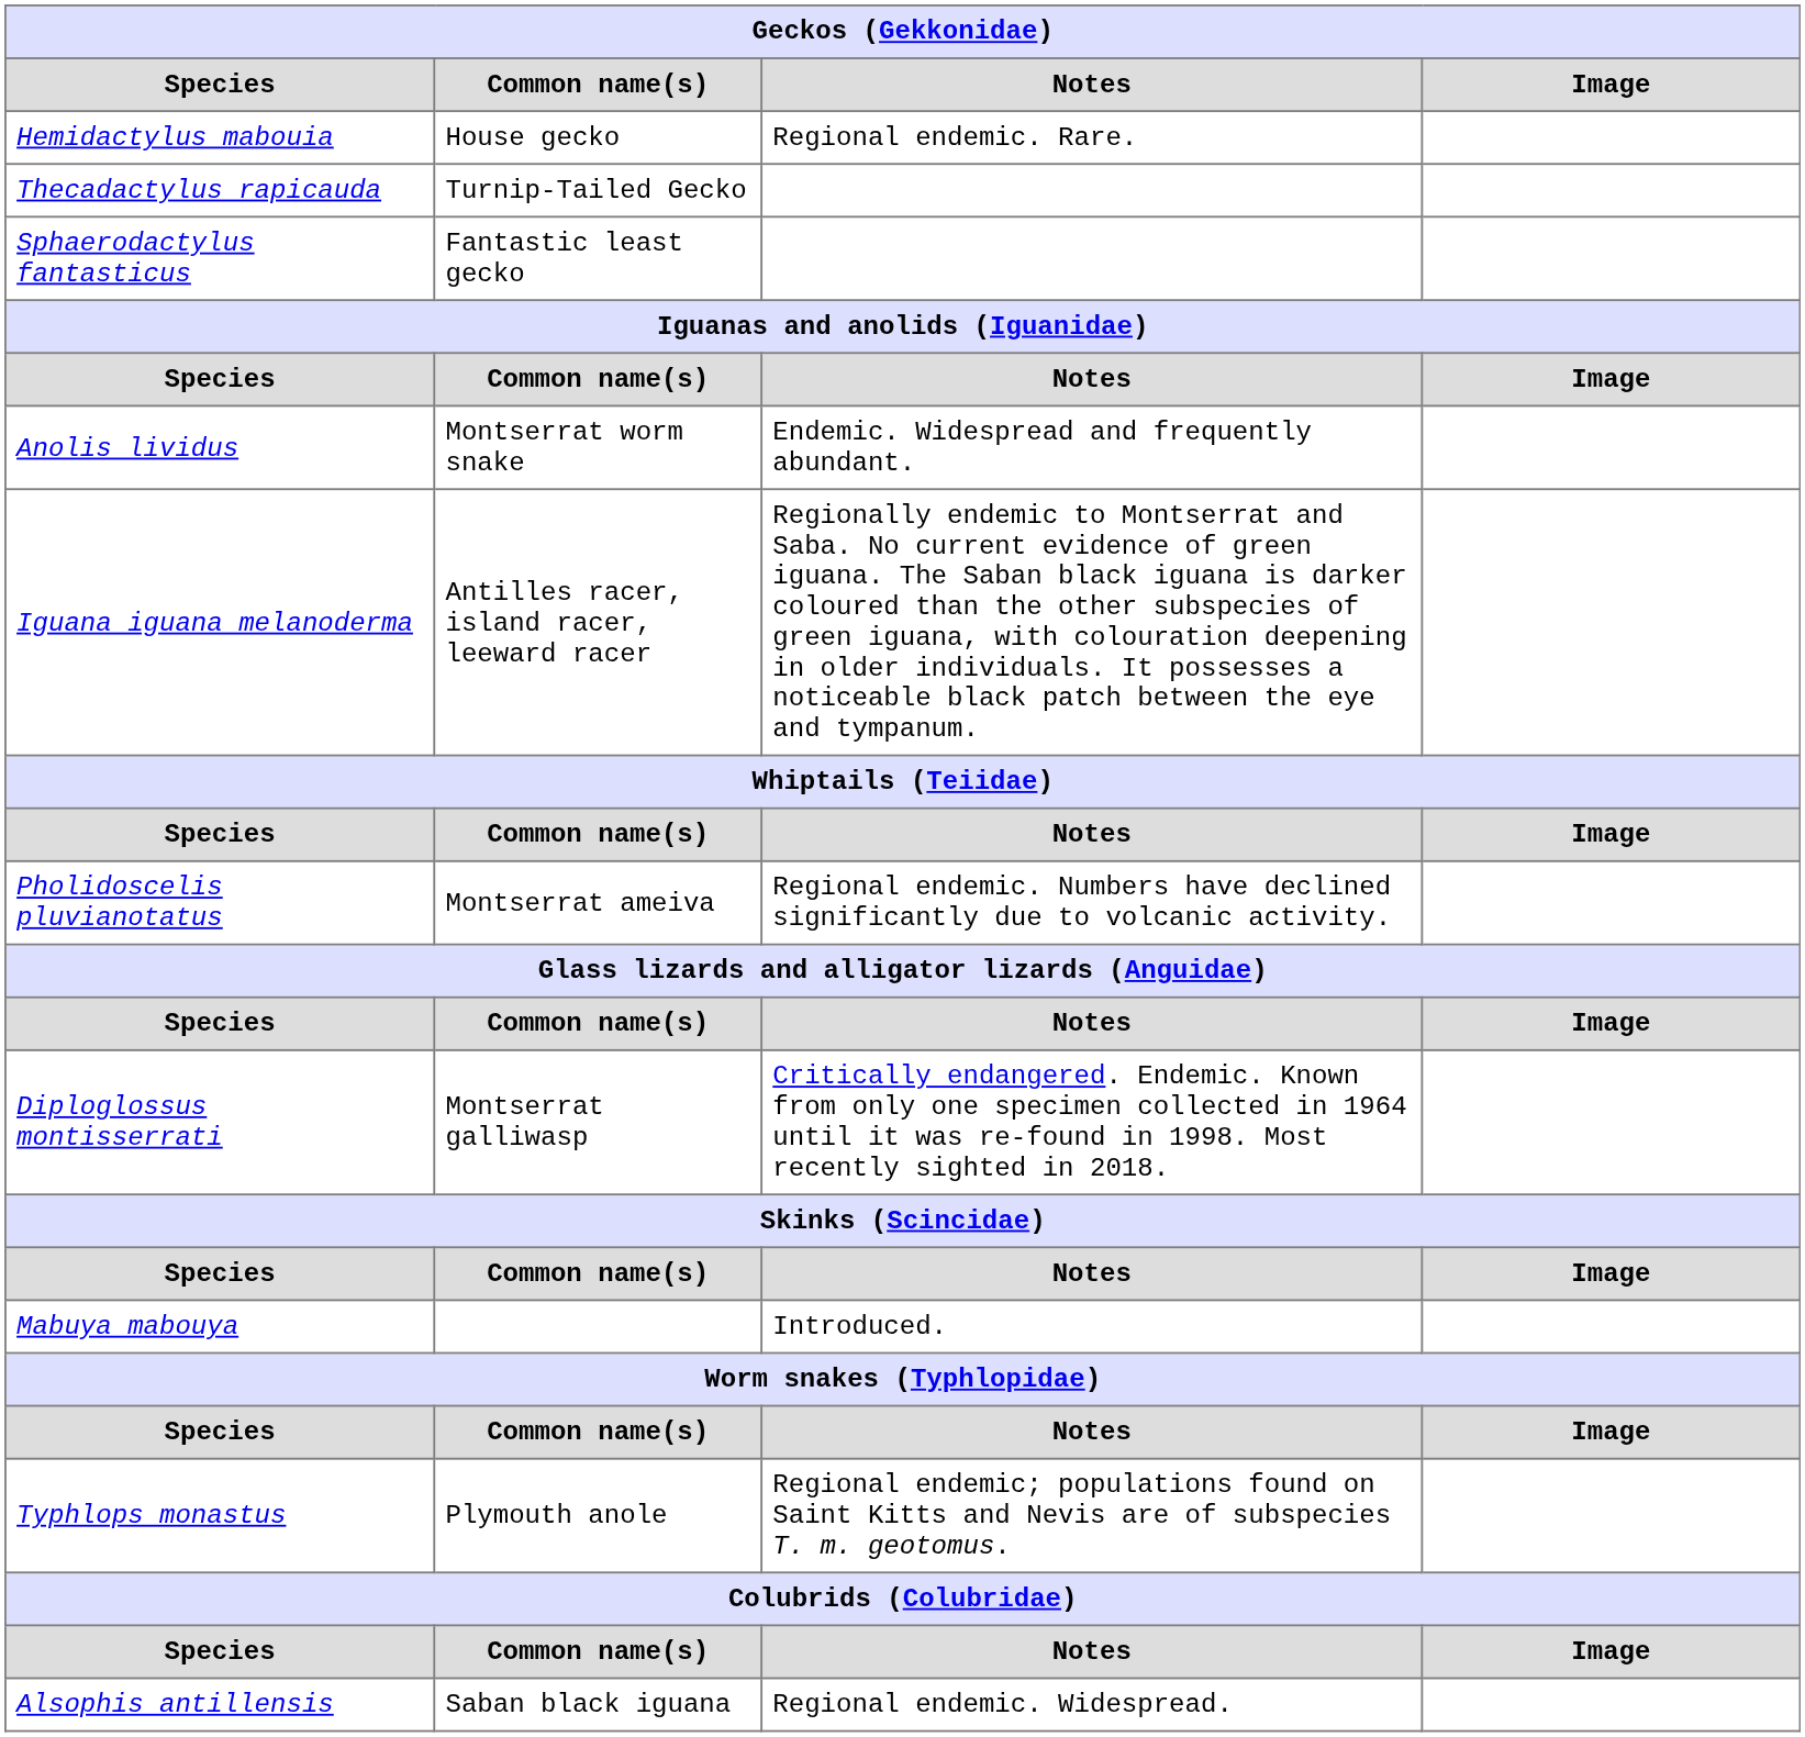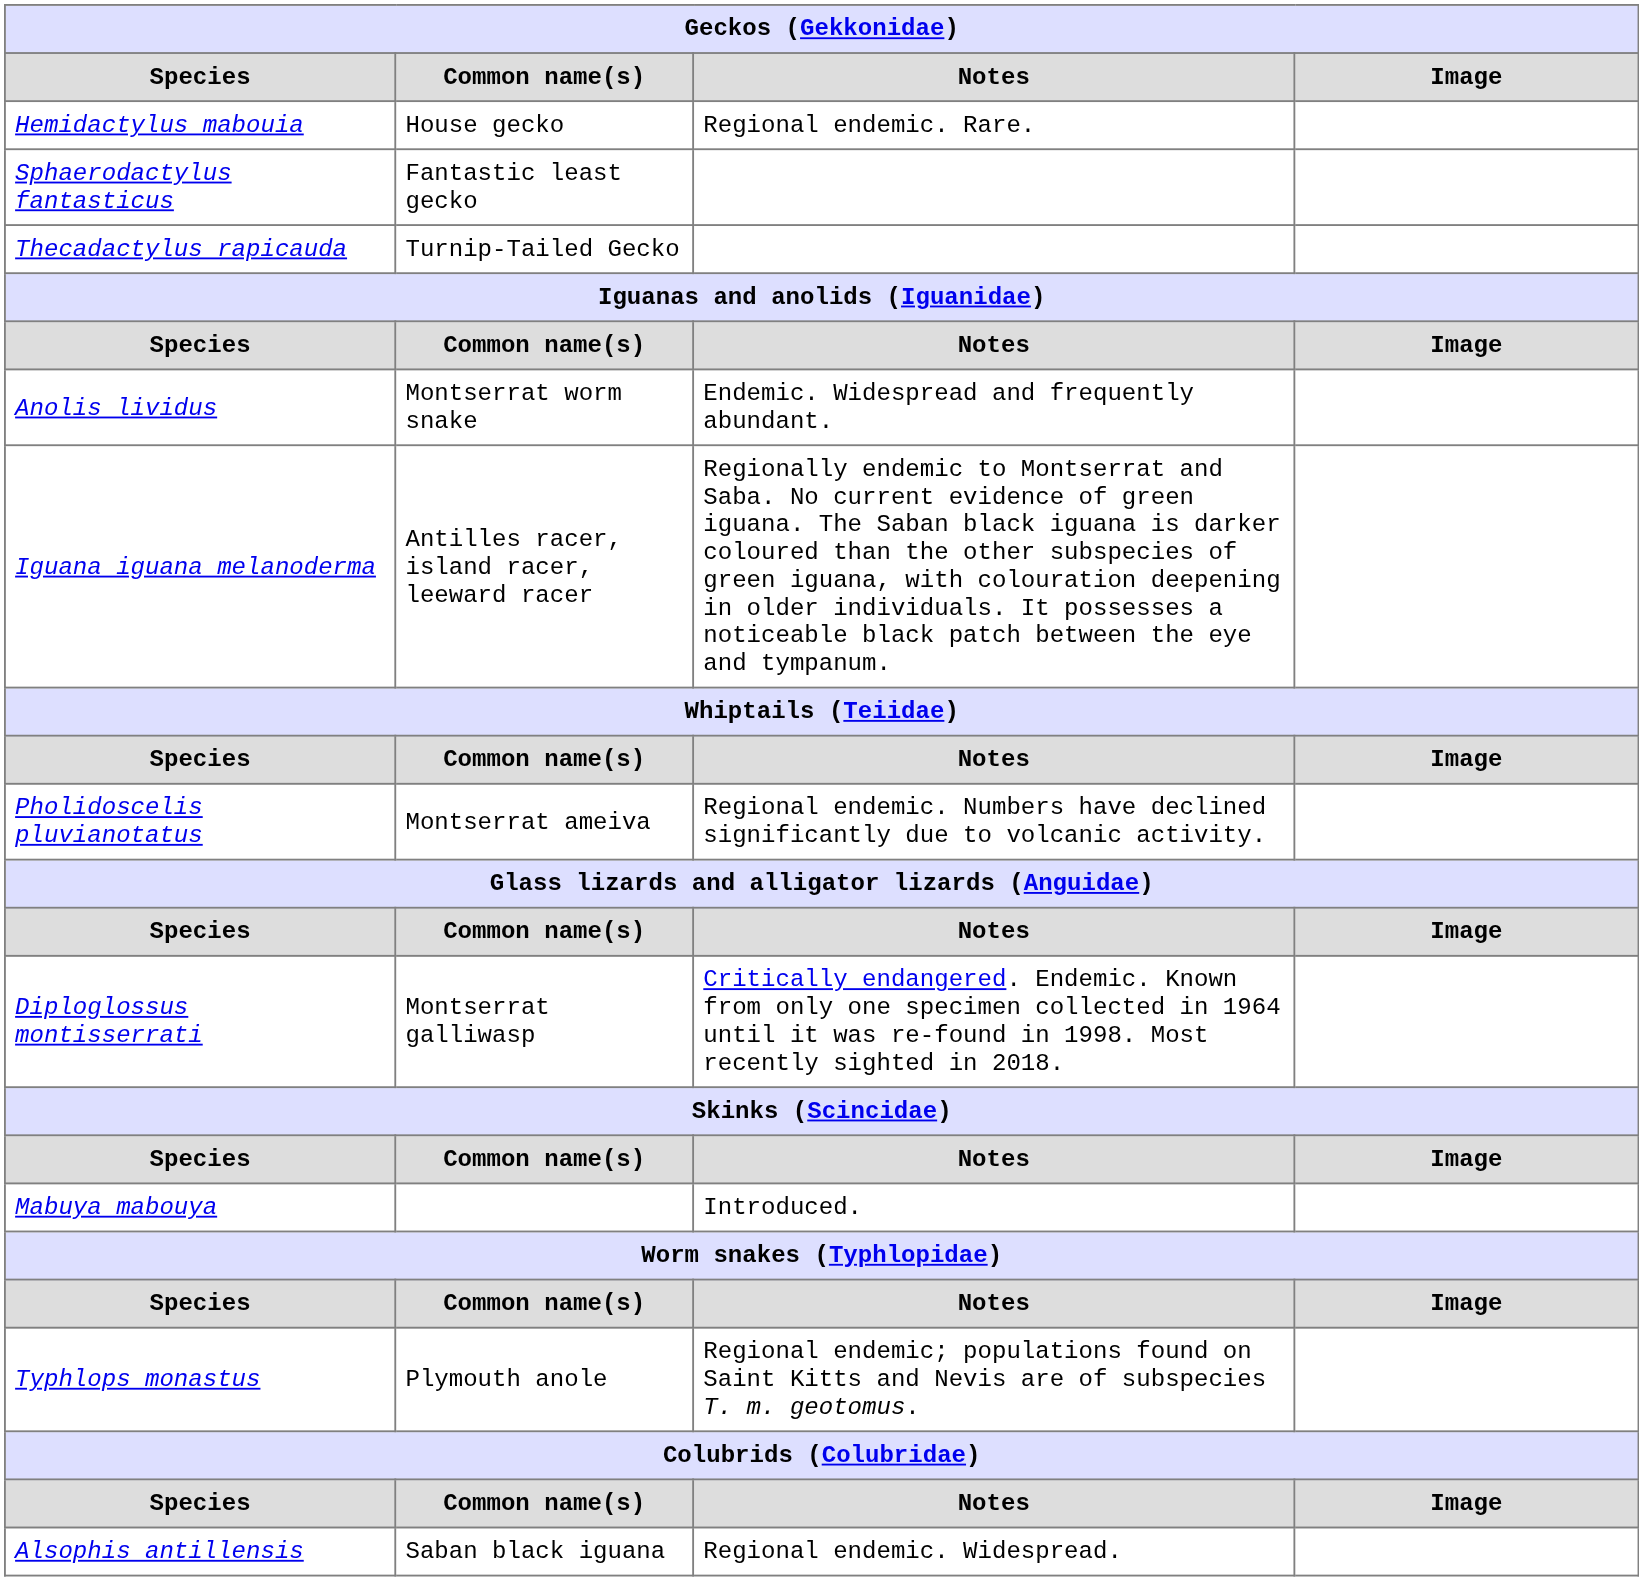rows swapped: Sphaerodactylus fantasticus <-> Thecadactylus rapicauda
